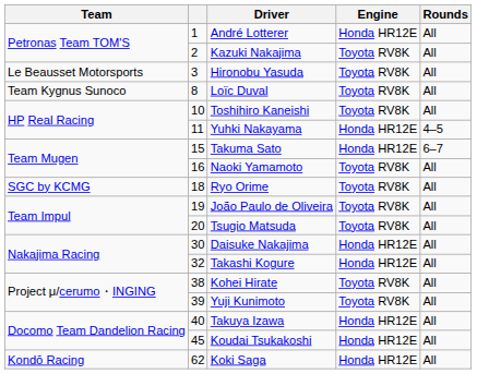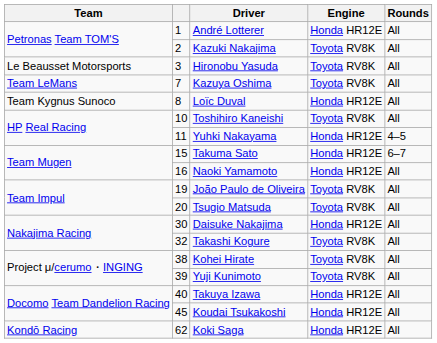+ row: Team LeMans | 7 | Kazuya Oshima | Toyota RV8K | All
Loïc Duval | Engine: Toyota RV8K -> Honda HR12E
Naoki Yamamoto | Engine: Toyota RV8K -> Honda HR12E
- row: SGC by KCMG | 18 | Ryo Orime | Toyota RV8K | All
Takashi Kogure | Engine: Honda HR12E -> Toyota RV8K
